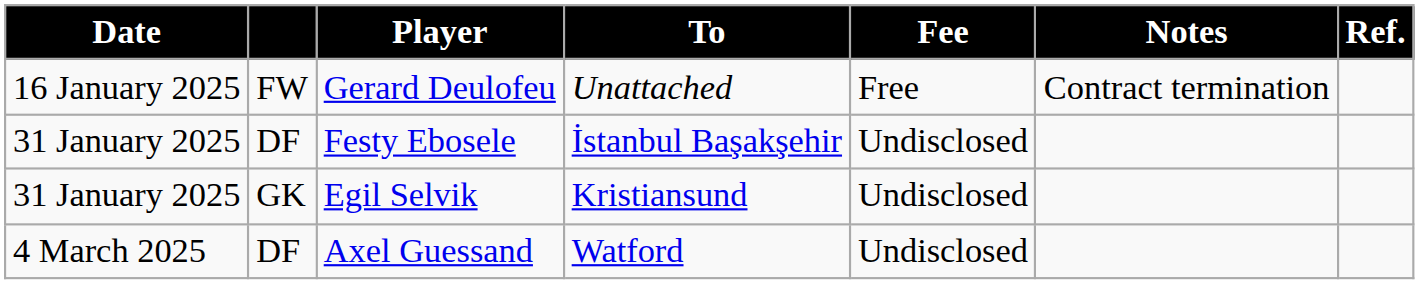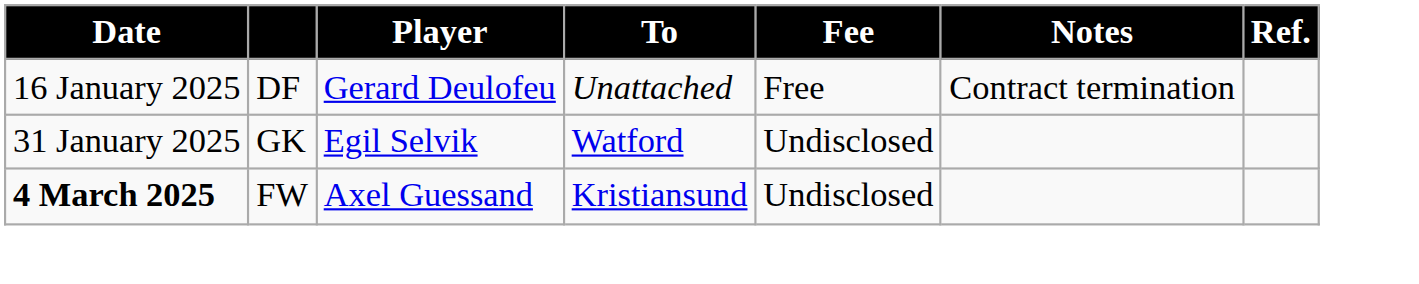Gerard Deulofeu | column 2: FW -> DF
- row: 31 January 2025 | DF | Festy Ebosele | İstanbul Başakşehir | Undisclosed
Egil Selvik | To: Kristiansund -> Watford
Axel Guessand | Date: normal -> bold
Axel Guessand | column 2: DF -> FW
Axel Guessand | To: Watford -> Kristiansund
